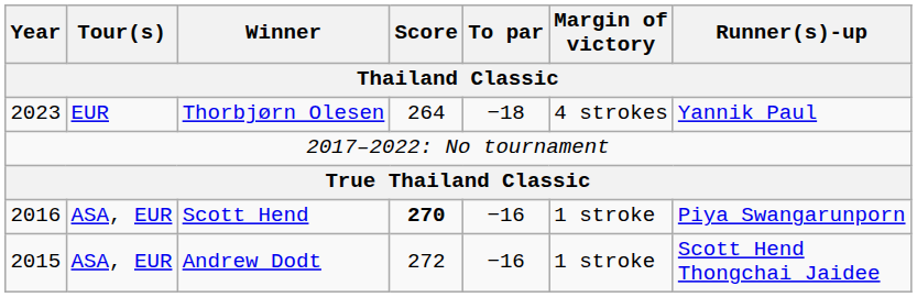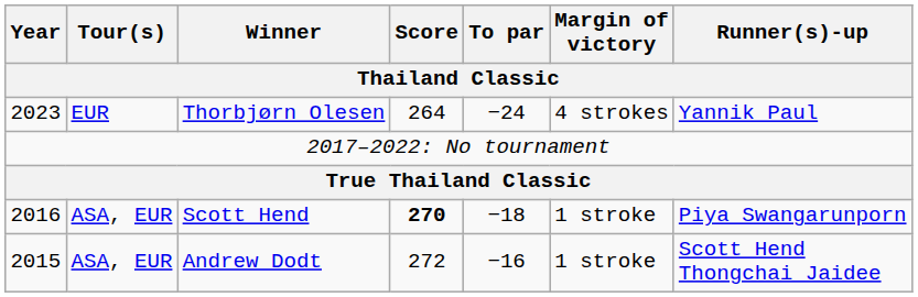Thorbjørn Olesen | To par: −18 -> −24
Scott Hend | To par: −16 -> −18
